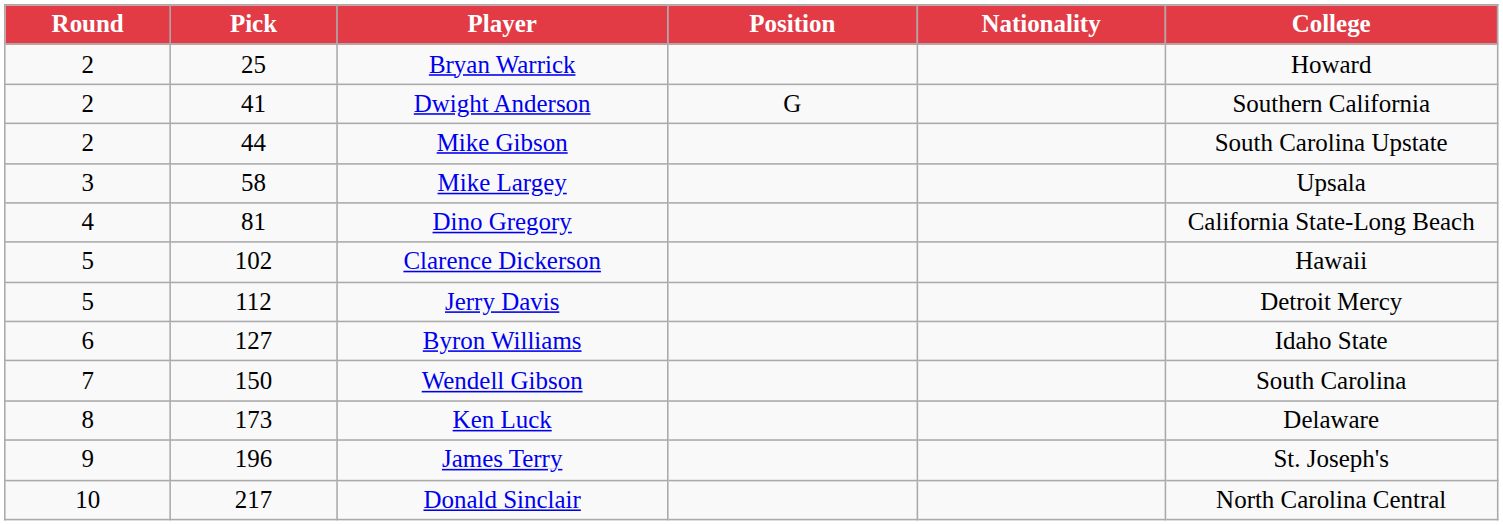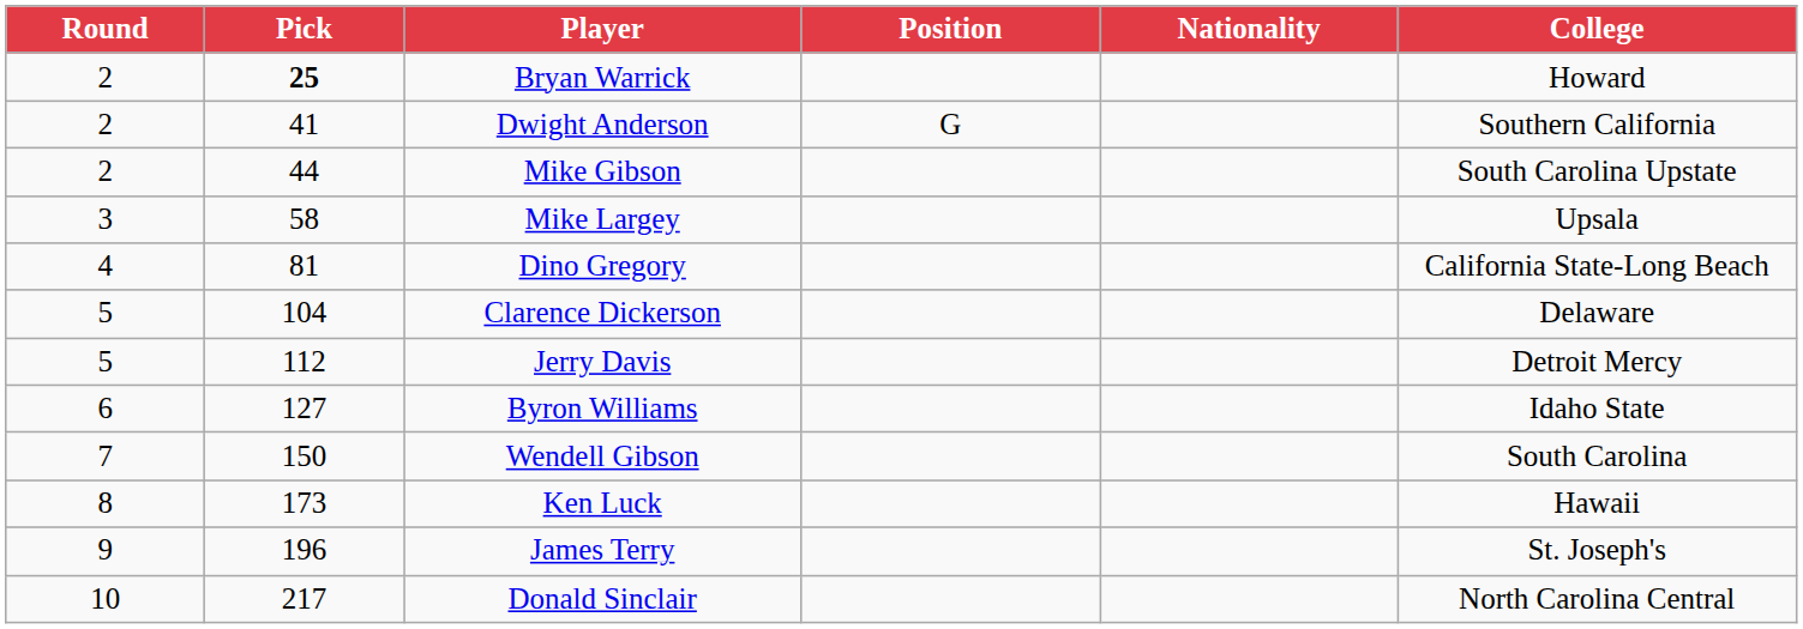Bryan Warrick | Pick: normal -> bold
Clarence Dickerson | Pick: 102 -> 104
Clarence Dickerson | College: Hawaii -> Delaware
Ken Luck | College: Delaware -> Hawaii
